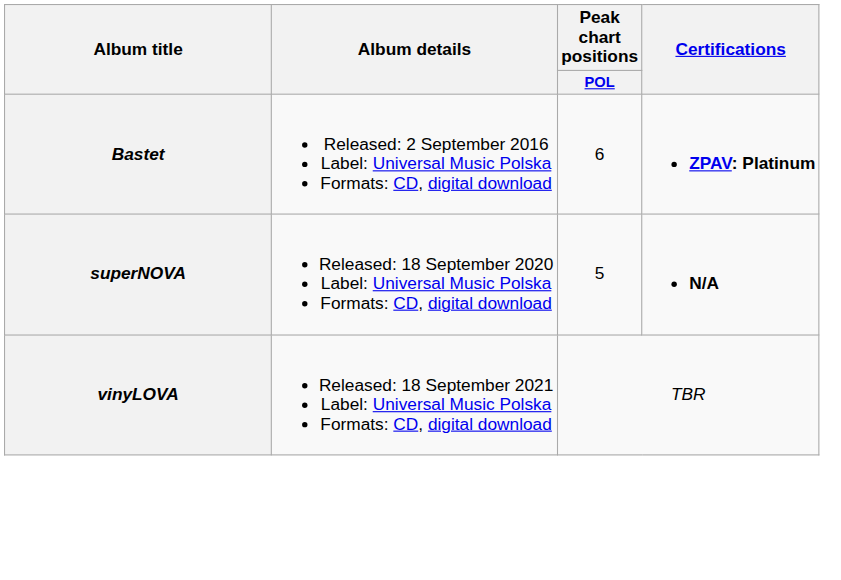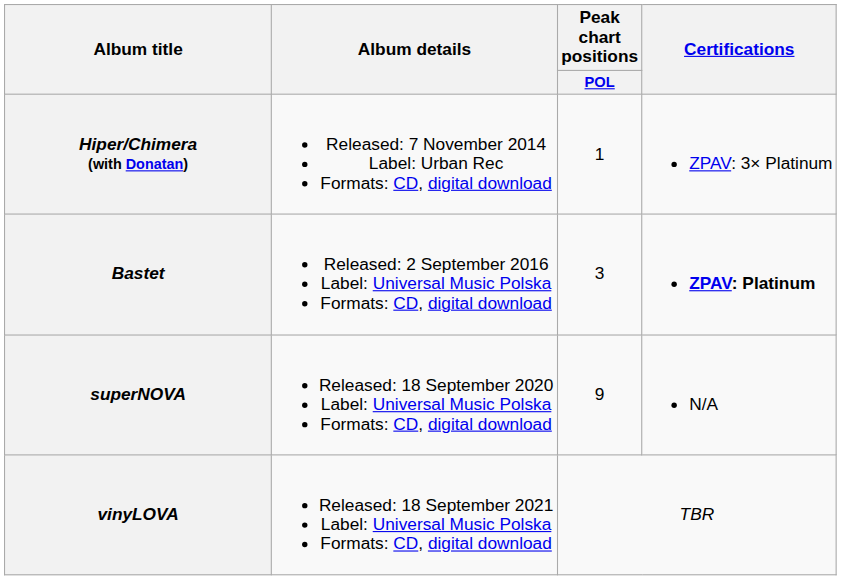+ row: Hiper/Chimera (with Donatan) | Released: 7 November 2014 Label: Urban Rec Formats: CD, digital download | 1 | ZPAV: 3× Platinum
Bastet | Peak chart positions / POL: 6 -> 3
superNOVA | Peak chart positions / POL: 5 -> 9
superNOVA | Certifications: bold -> normal
